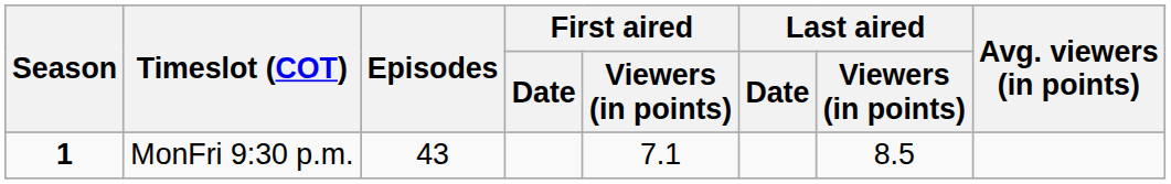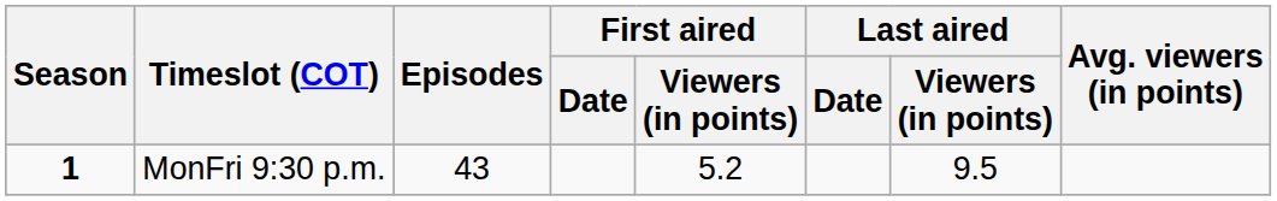MonFri 9:30 p.m. | First aired / Viewers (in points): 7.1 -> 5.2
MonFri 9:30 p.m. | Last aired / Viewers (in points): 8.5 -> 9.5
